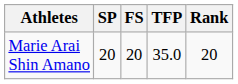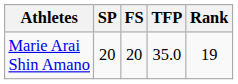Marie Arai Shin Amano | Rank: 20 -> 19
